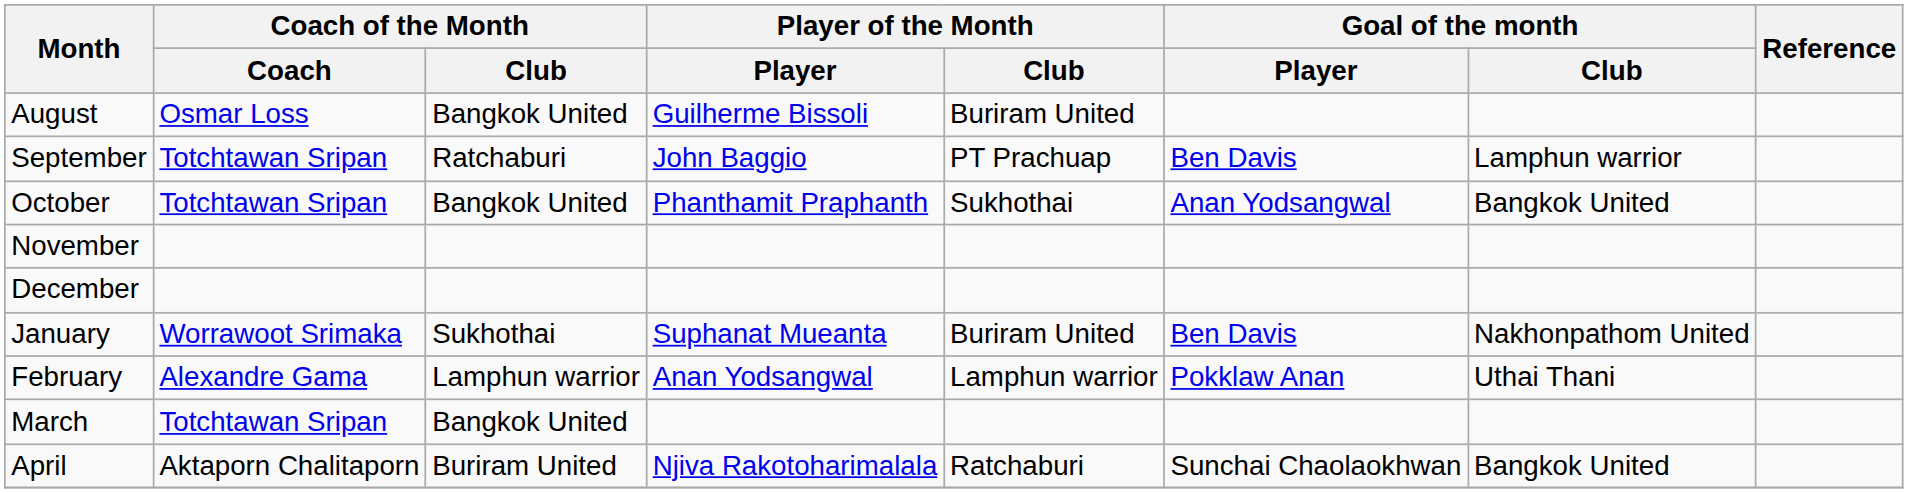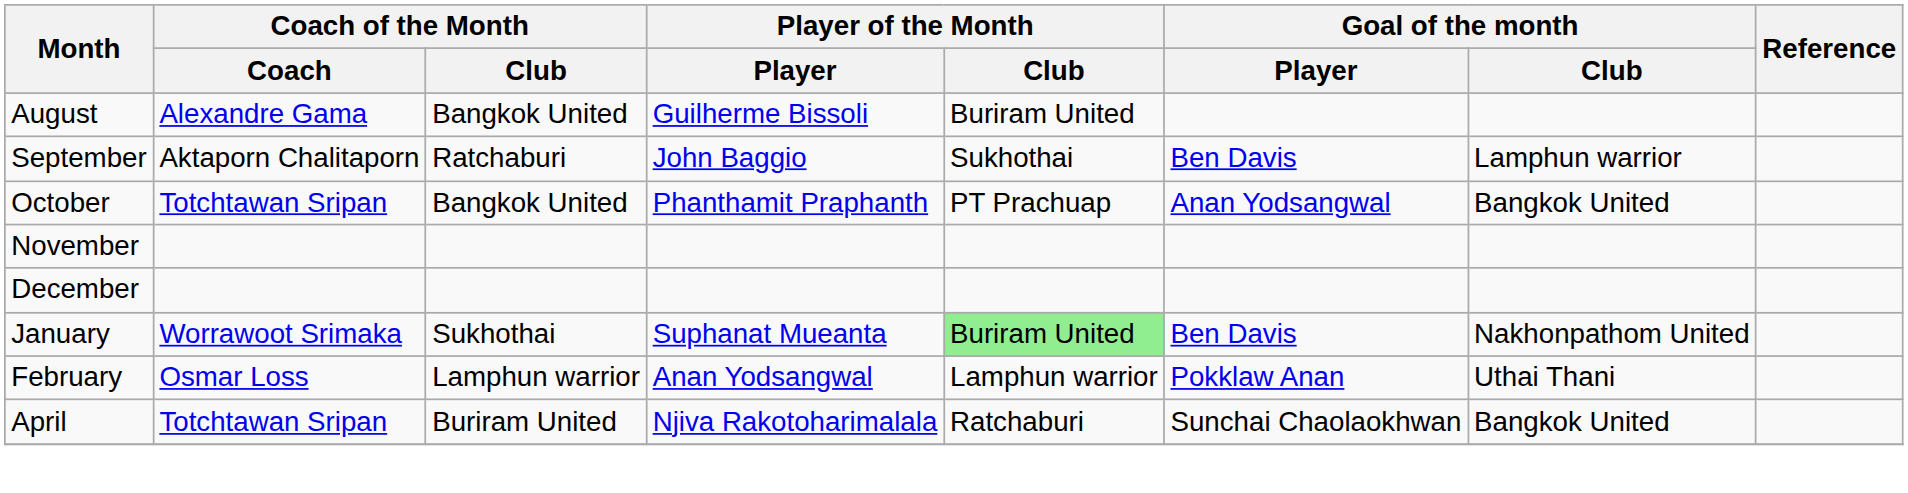August | Coach of the Month / Coach: Osmar Loss -> Alexandre Gama
September | Coach of the Month / Coach: Totchtawan Sripan -> Aktaporn Chalitaporn
September | Player of the Month / Club: PT Prachuap -> Sukhothai
October | Player of the Month / Club: Sukhothai -> PT Prachuap
January | Player of the Month / Club: no background -> lightgreen background
February | Coach of the Month / Coach: Alexandre Gama -> Osmar Loss
- row: March | Totchtawan Sripan | Bangkok United
April | Coach of the Month / Coach: Aktaporn Chalitaporn -> Totchtawan Sripan
